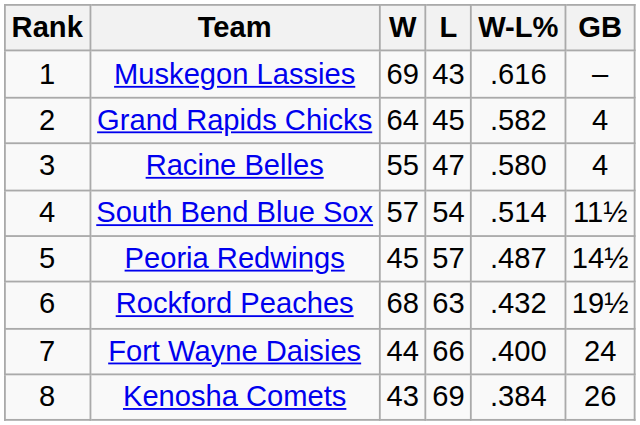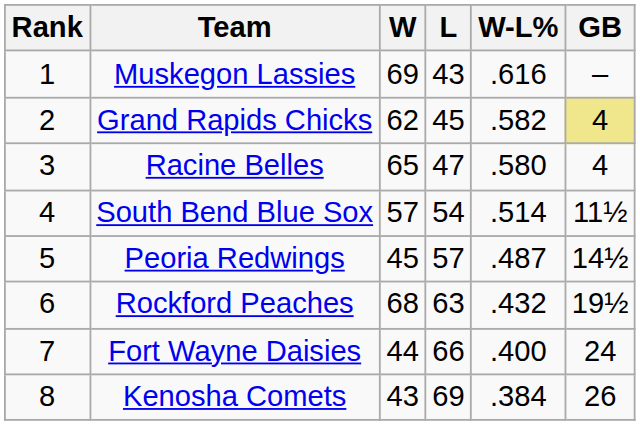Grand Rapids Chicks | W: 64 -> 62
Grand Rapids Chicks | GB: no background -> khaki background
Racine Belles | W: 55 -> 65
